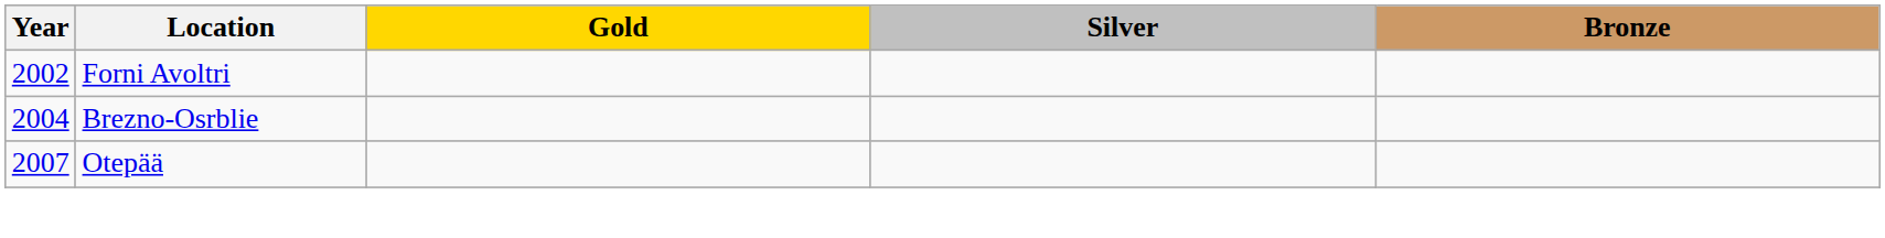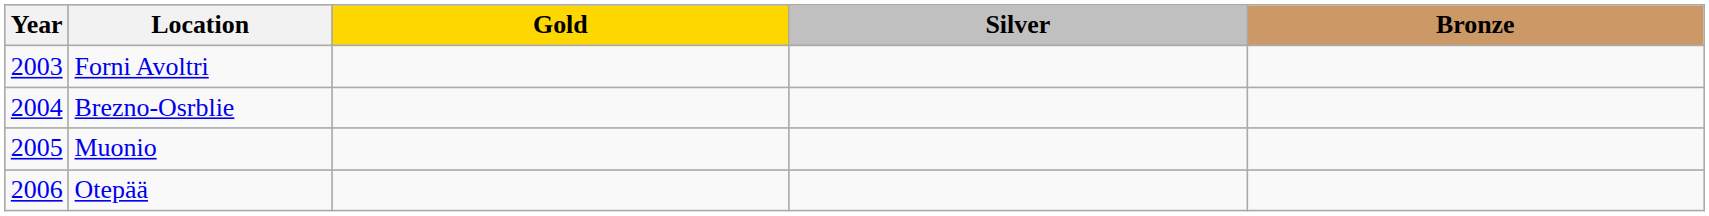Forni Avoltri | Year: 2002 -> 2003
+ row: 2005 | Muonio
Otepää | Year: 2007 -> 2006
